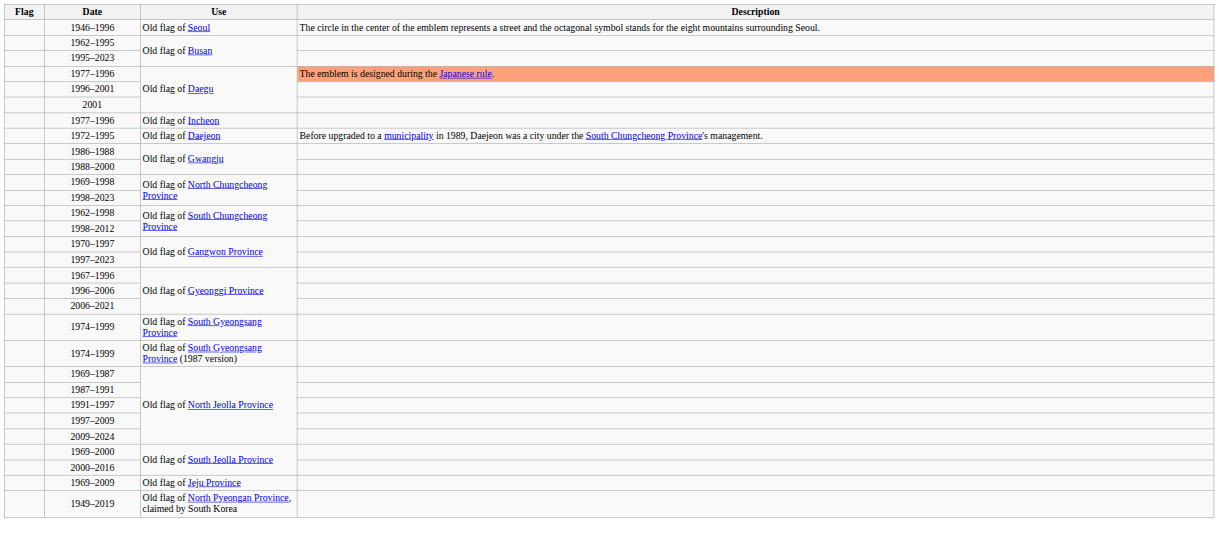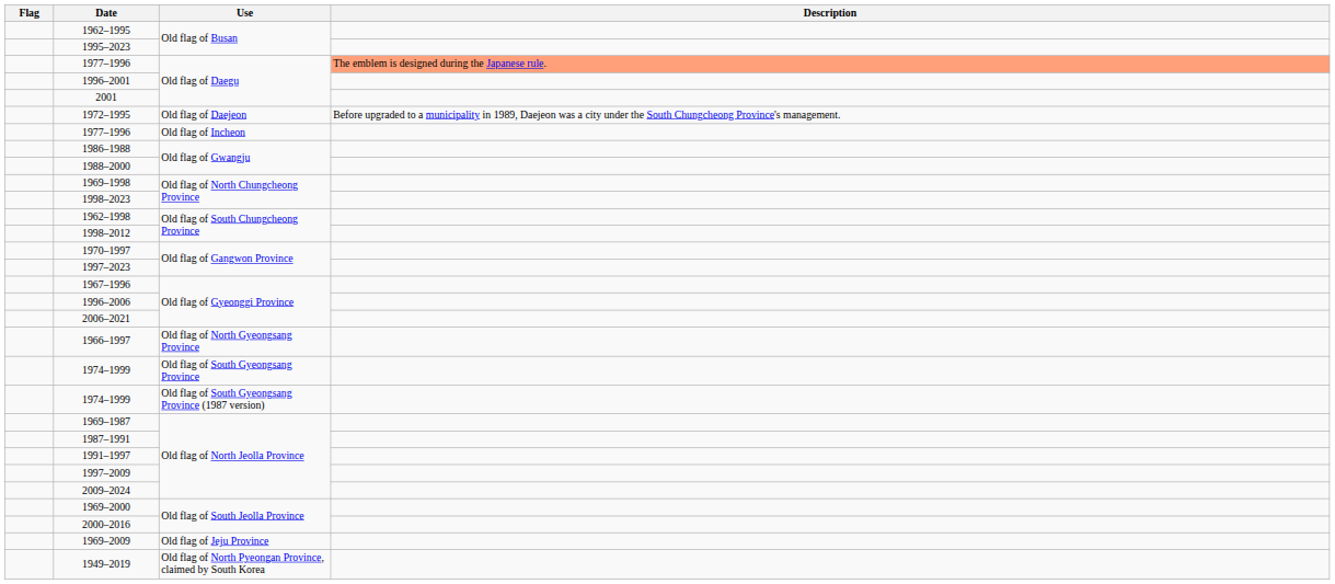- row: 1946–1996 | Old flag of Seoul | The circle in the center of the emblem represents a street and the octagonal symbol stands for the eight mountains surrounding Seoul.
rows swapped: 1972–1995 <-> 1977–1996 / Old flag of Incheon
+ row: 1966–1997 | Old flag of North Gyeongsang Province
